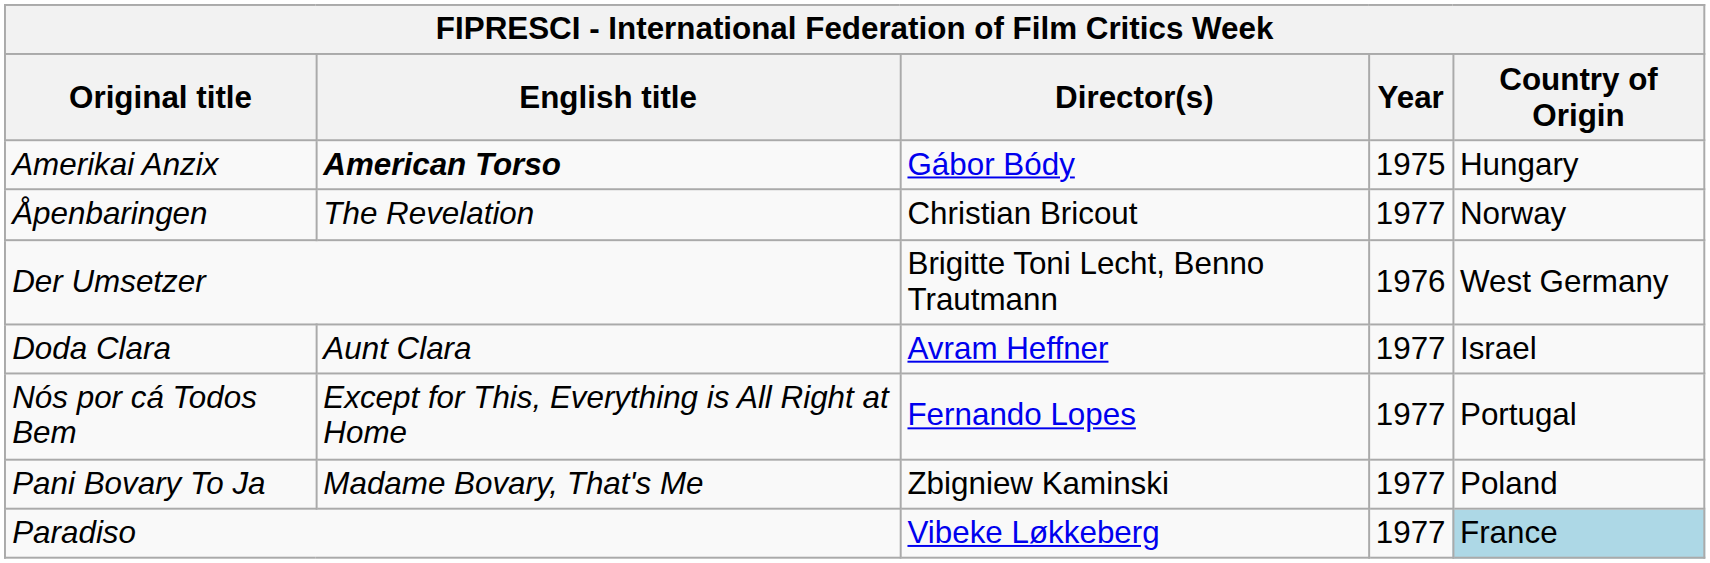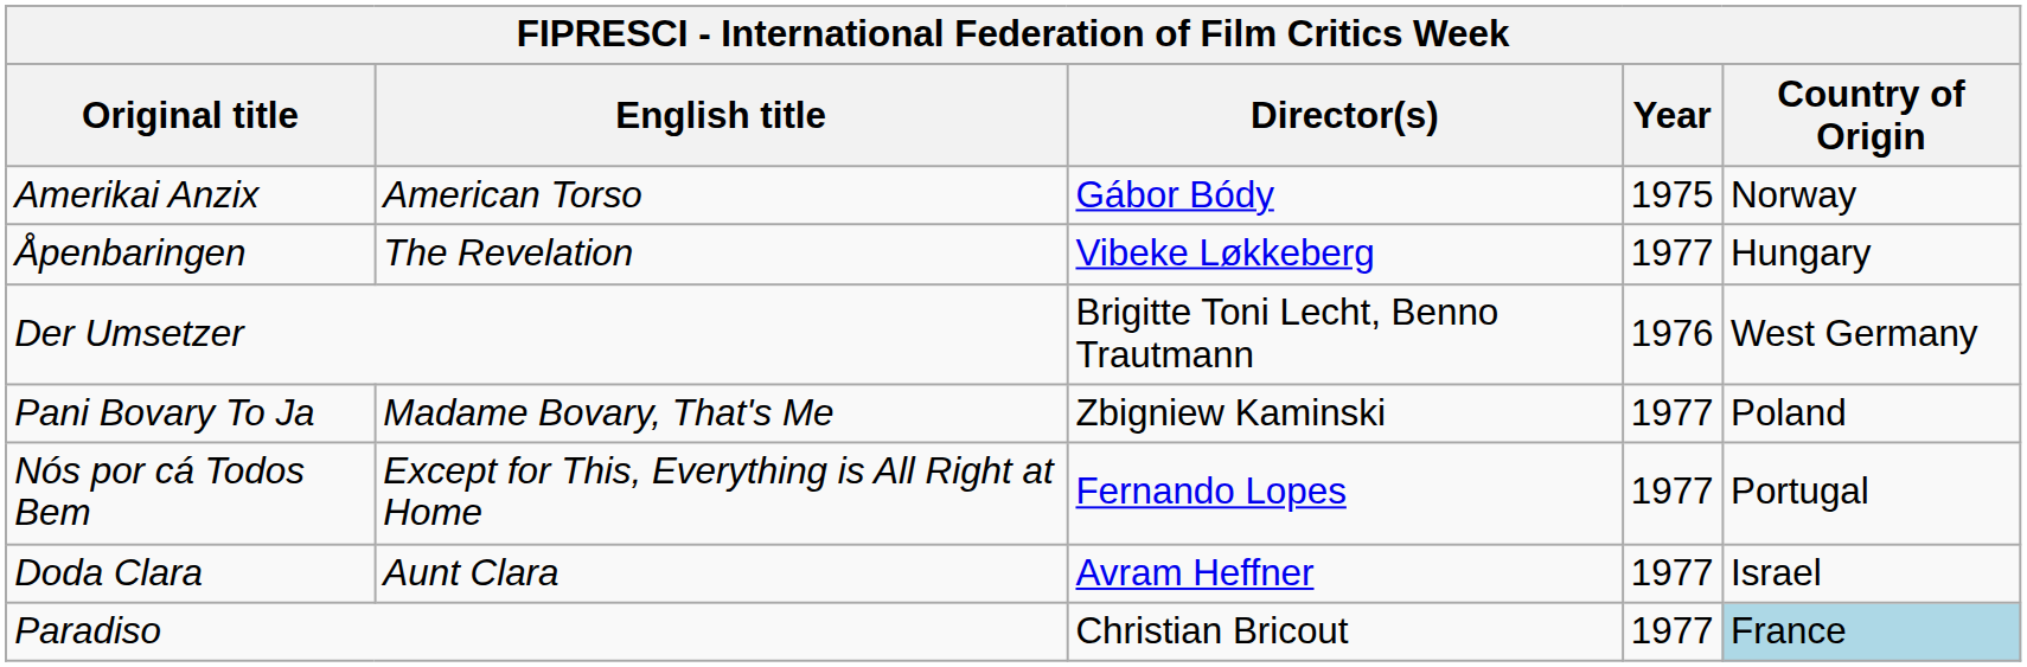Amerikai Anzix | English title: bold -> normal
Amerikai Anzix | Country of Origin: Hungary -> Norway
Åpenbaringen | Director(s): Christian Bricout -> Vibeke Løkkeberg
Åpenbaringen | Country of Origin: Norway -> Hungary
rows swapped: Doda Clara <-> Pani Bovary To Ja
Paradiso | Director(s): Vibeke Løkkeberg -> Christian Bricout
